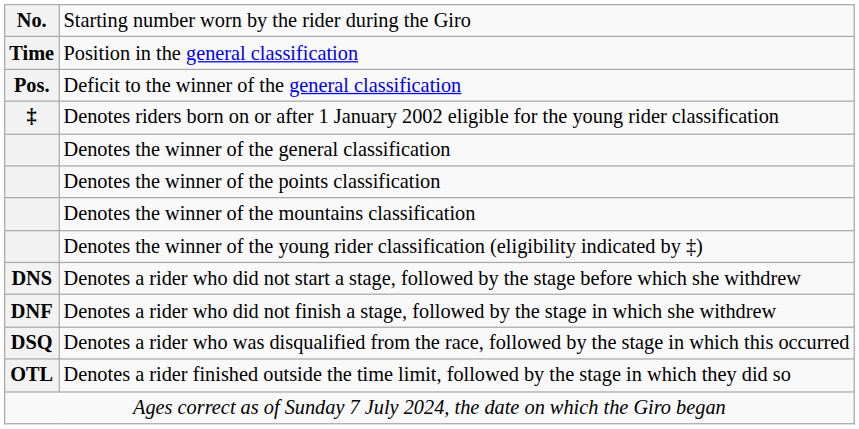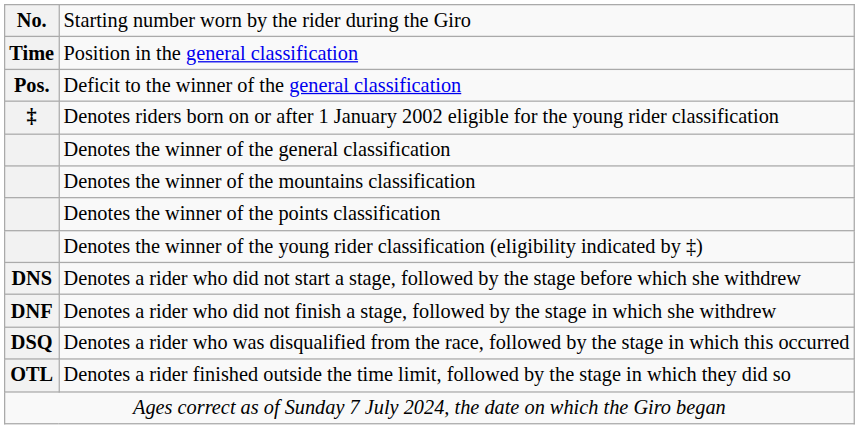rows swapped: Denotes the winner of the points classification <-> Denotes the winner of the mountains classification
